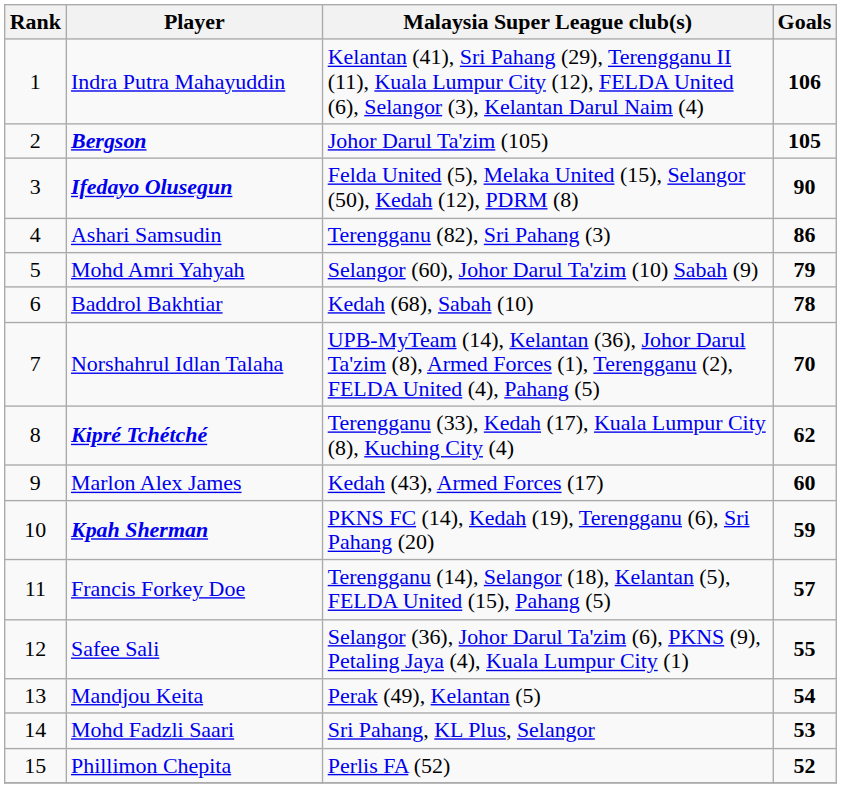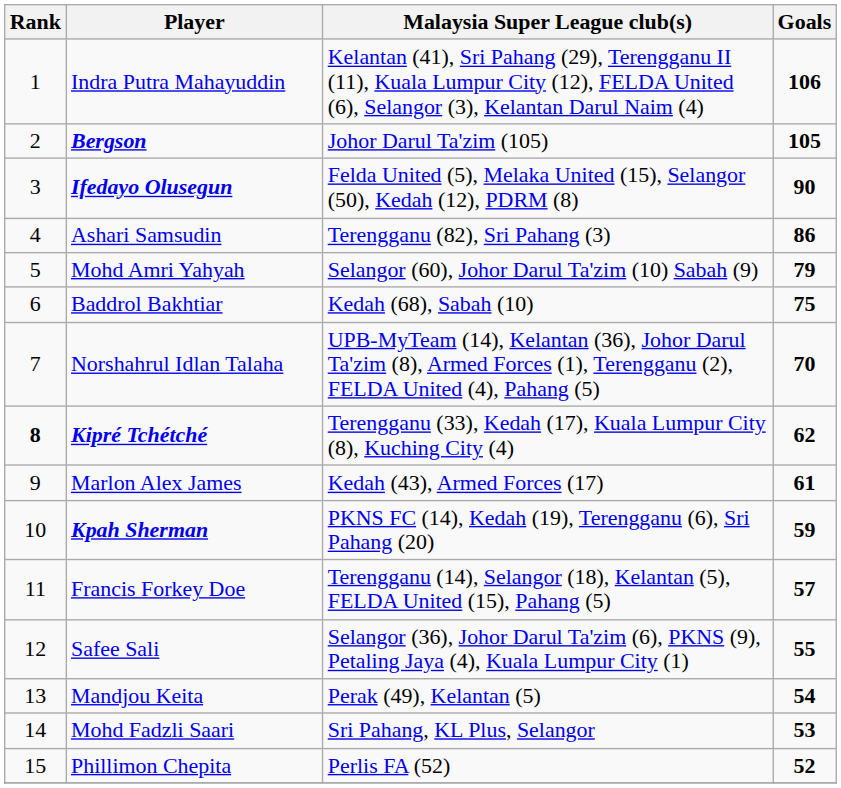Baddrol Bakhtiar | Goals: 78 -> 75
Kipré Tchétché | Rank: normal -> bold
Marlon Alex James | Goals: 60 -> 61
